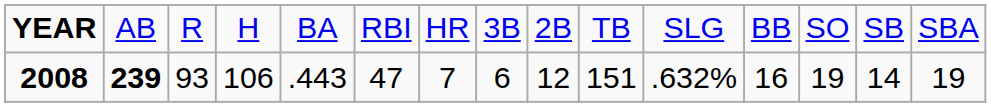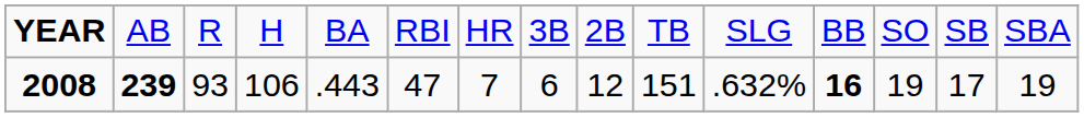2008 | column 12: normal -> bold
2008 | column 14: 14 -> 17
